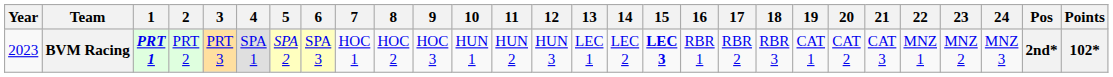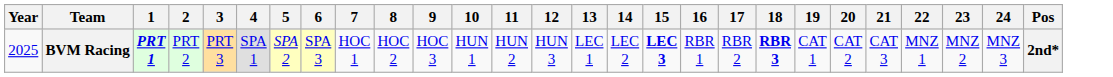- column: Points | 102*
BVM Racing | Year: 2023 -> 2025
BVM Racing | 18: normal -> bold
